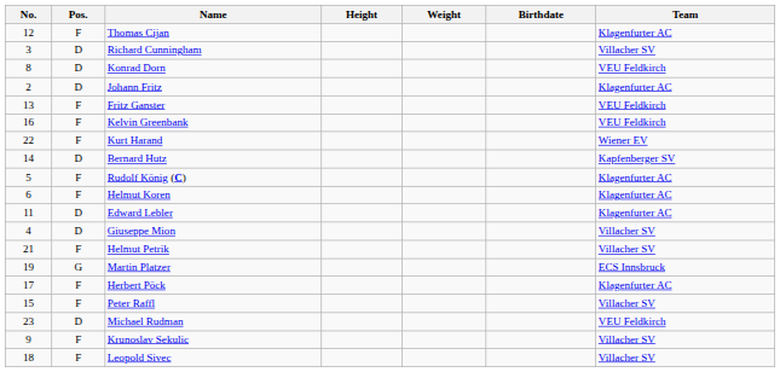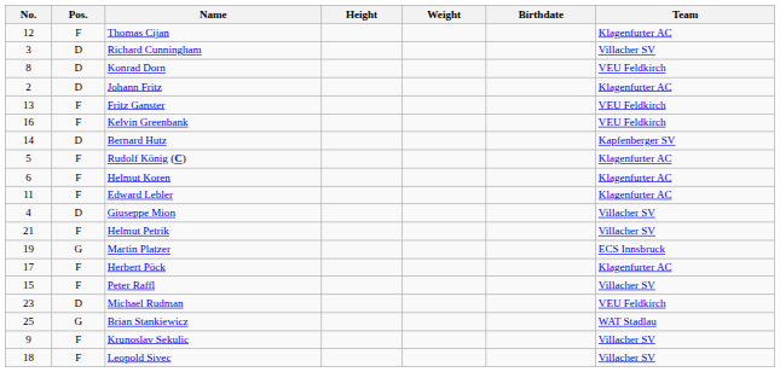- row: 22 | F | Kurt Harand | Wiener EV
Edward Lebler | Pos.: D -> F
+ row: 25 | G | Brian Stankiewicz | WAT Stadlau
